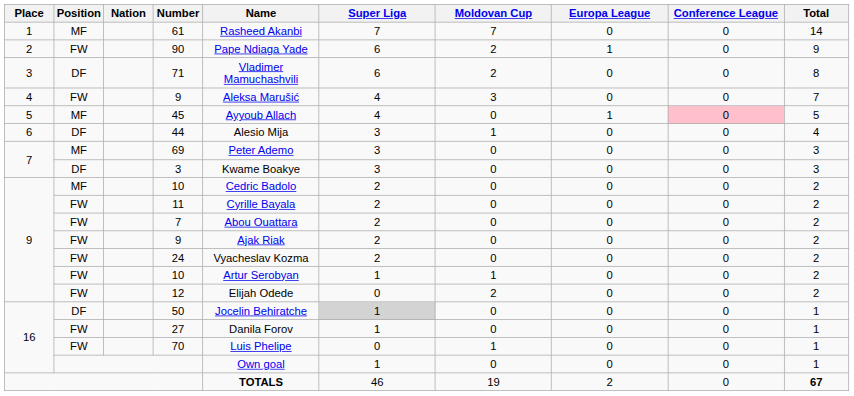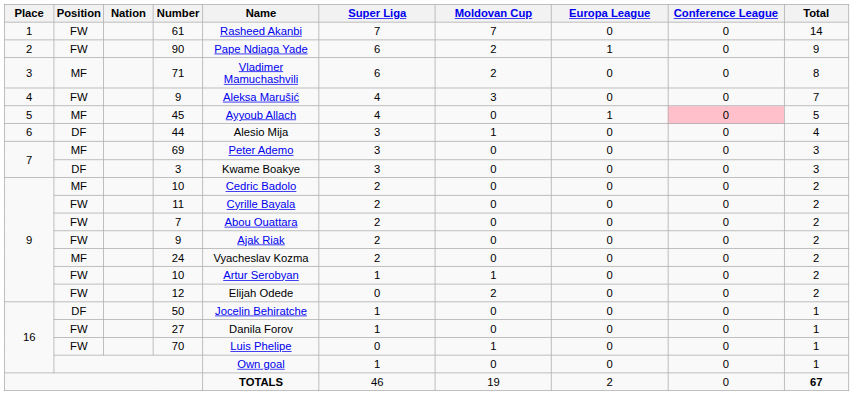61 | Position: MF -> FW
71 | Position: DF -> MF
24 | Position: FW -> MF
50 | Super Liga: lightgrey background -> no background
